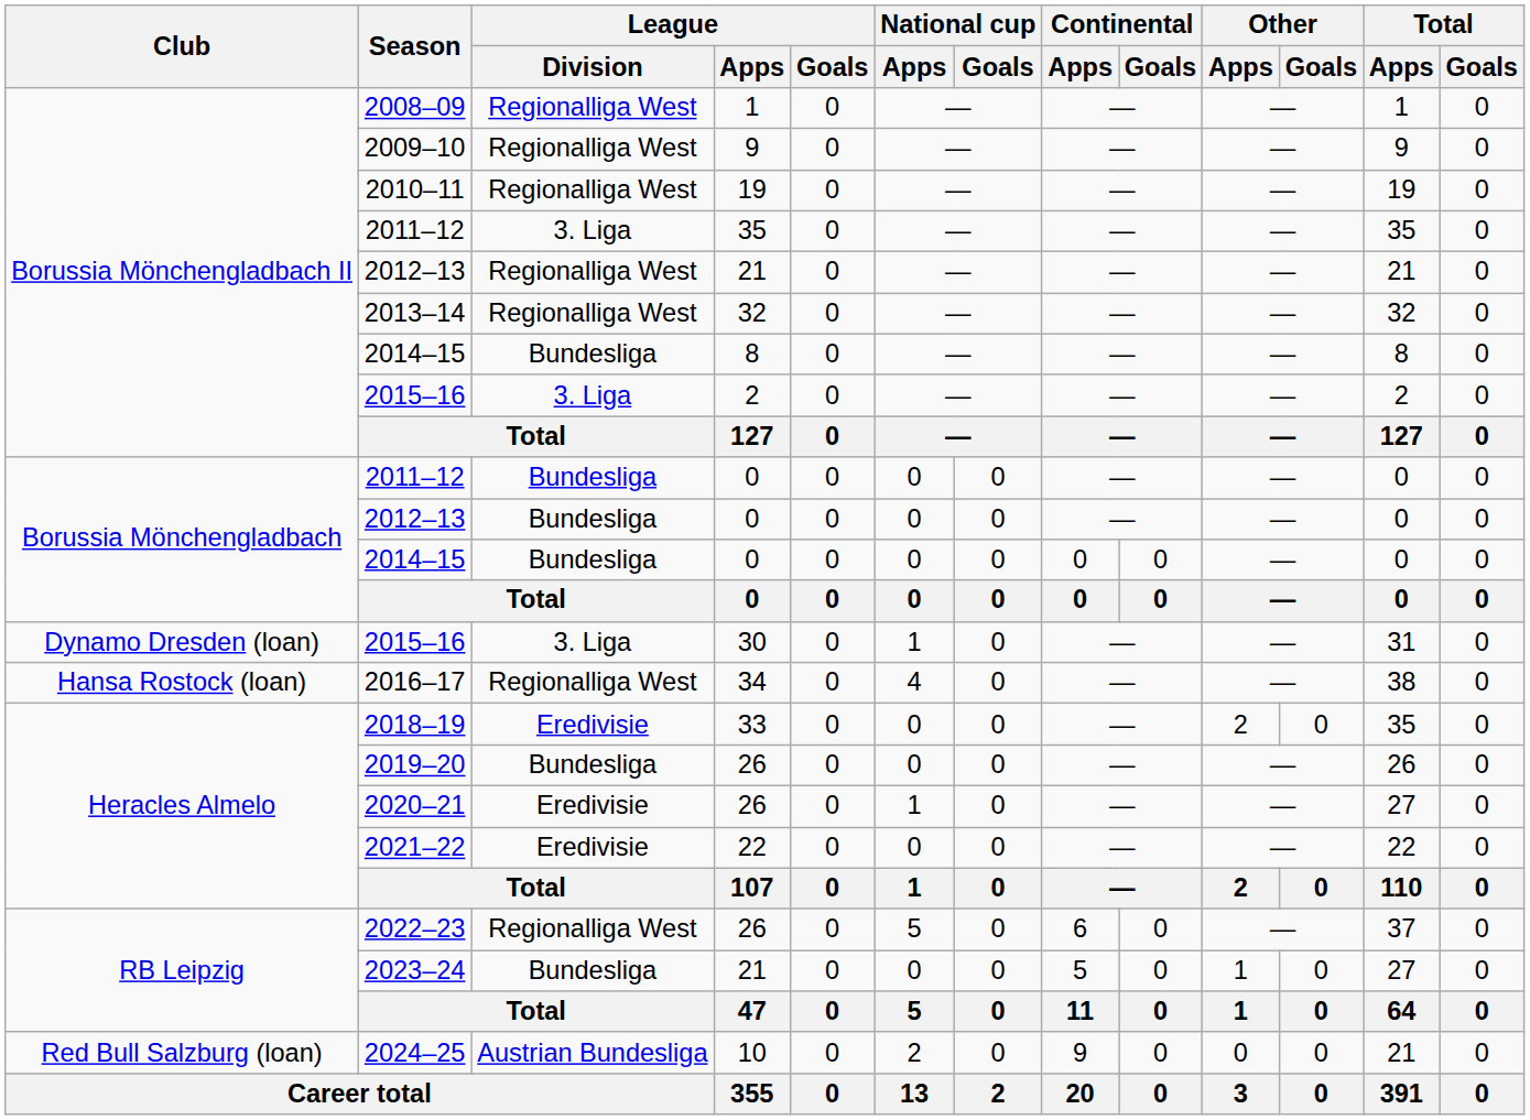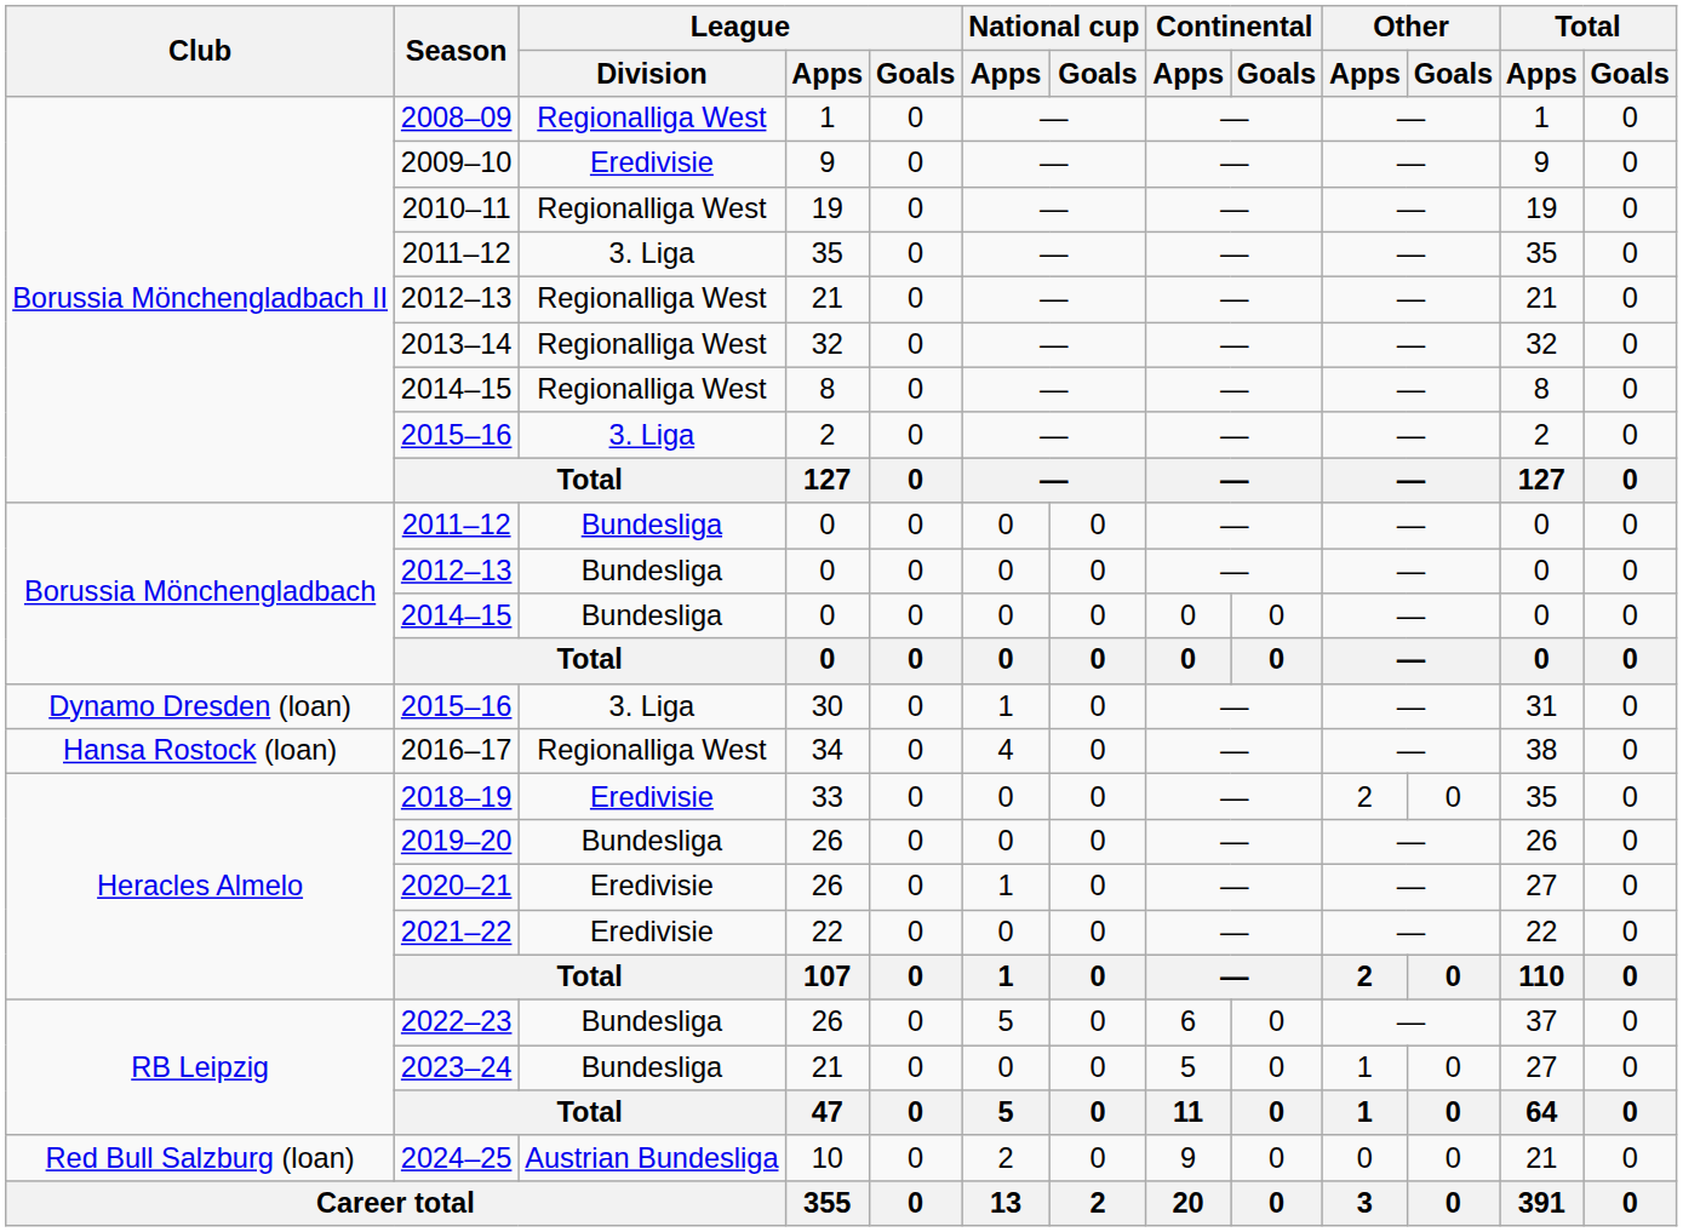2009–10 | League / Division: Regionalliga West -> Eredivisie
2014–15 / 8 | League / Division: Bundesliga -> Regionalliga West
2022–23 | League / Division: Regionalliga West -> Bundesliga
